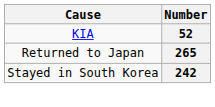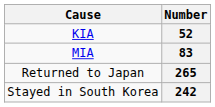+ row: MIA | 83
